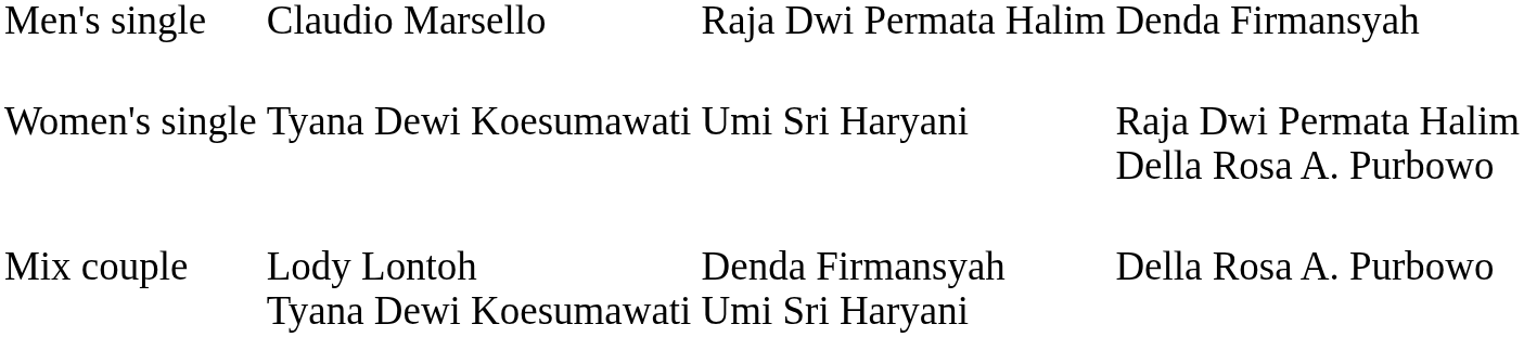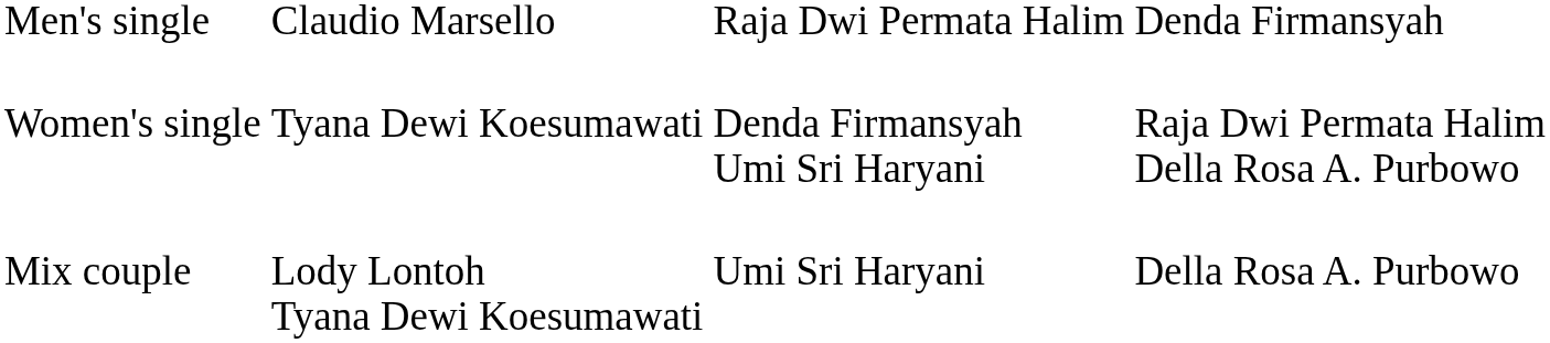Women's single | column 3: Umi Sri Haryani -> Denda Firmansyah Umi Sri Haryani
Mix couple | column 3: Denda Firmansyah Umi Sri Haryani -> Umi Sri Haryani
